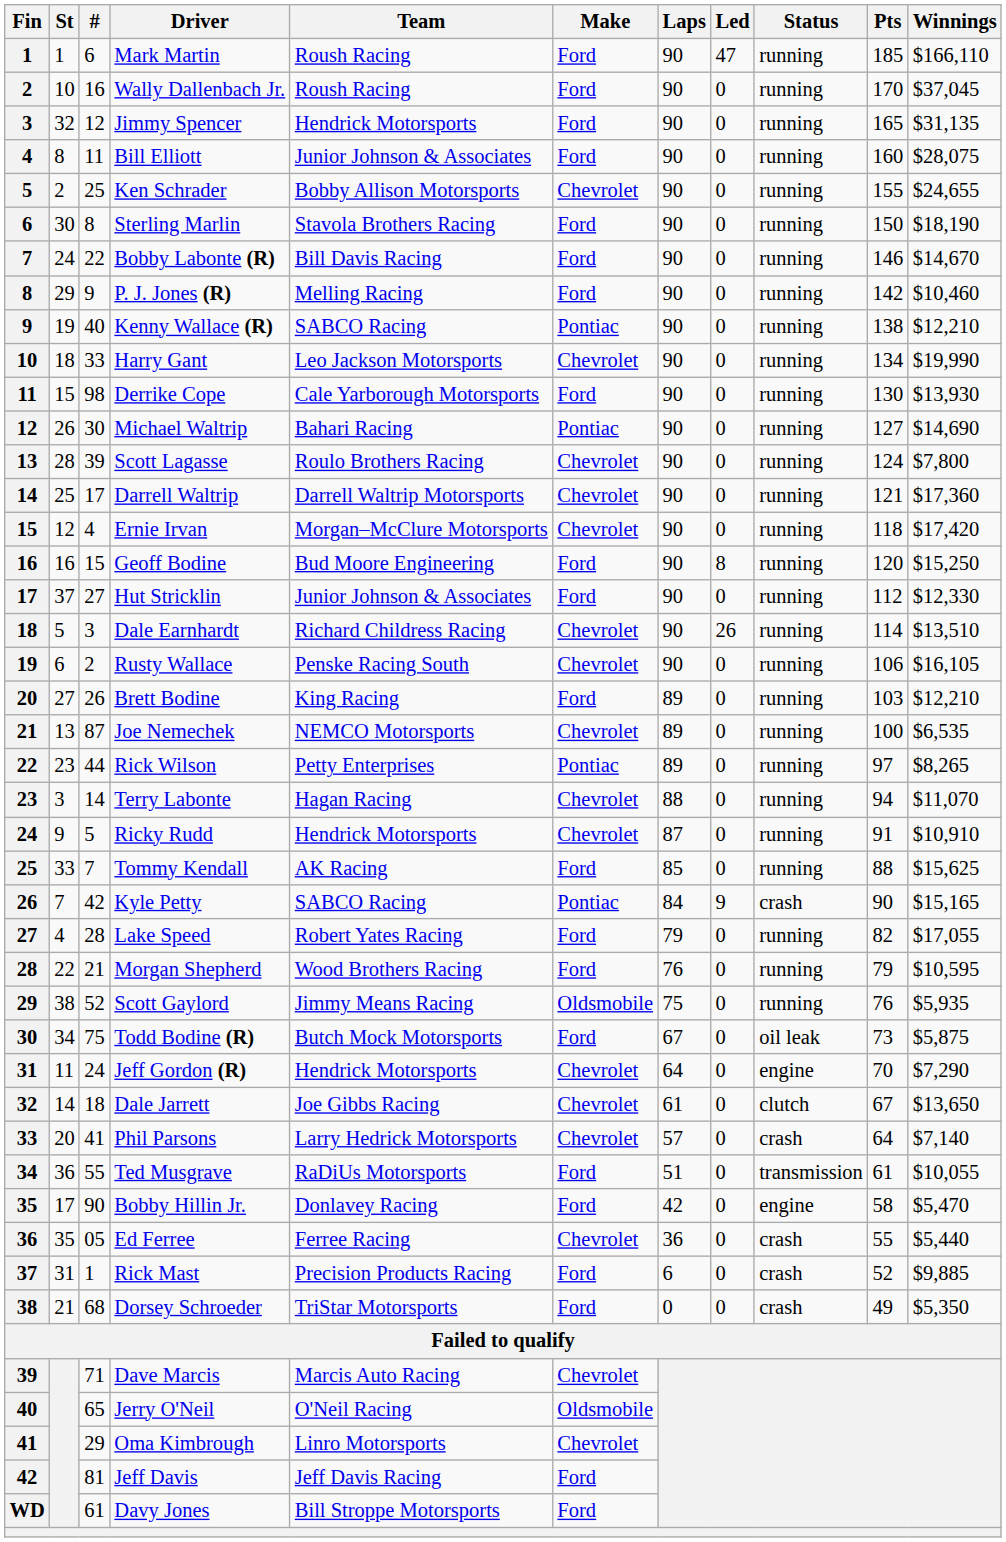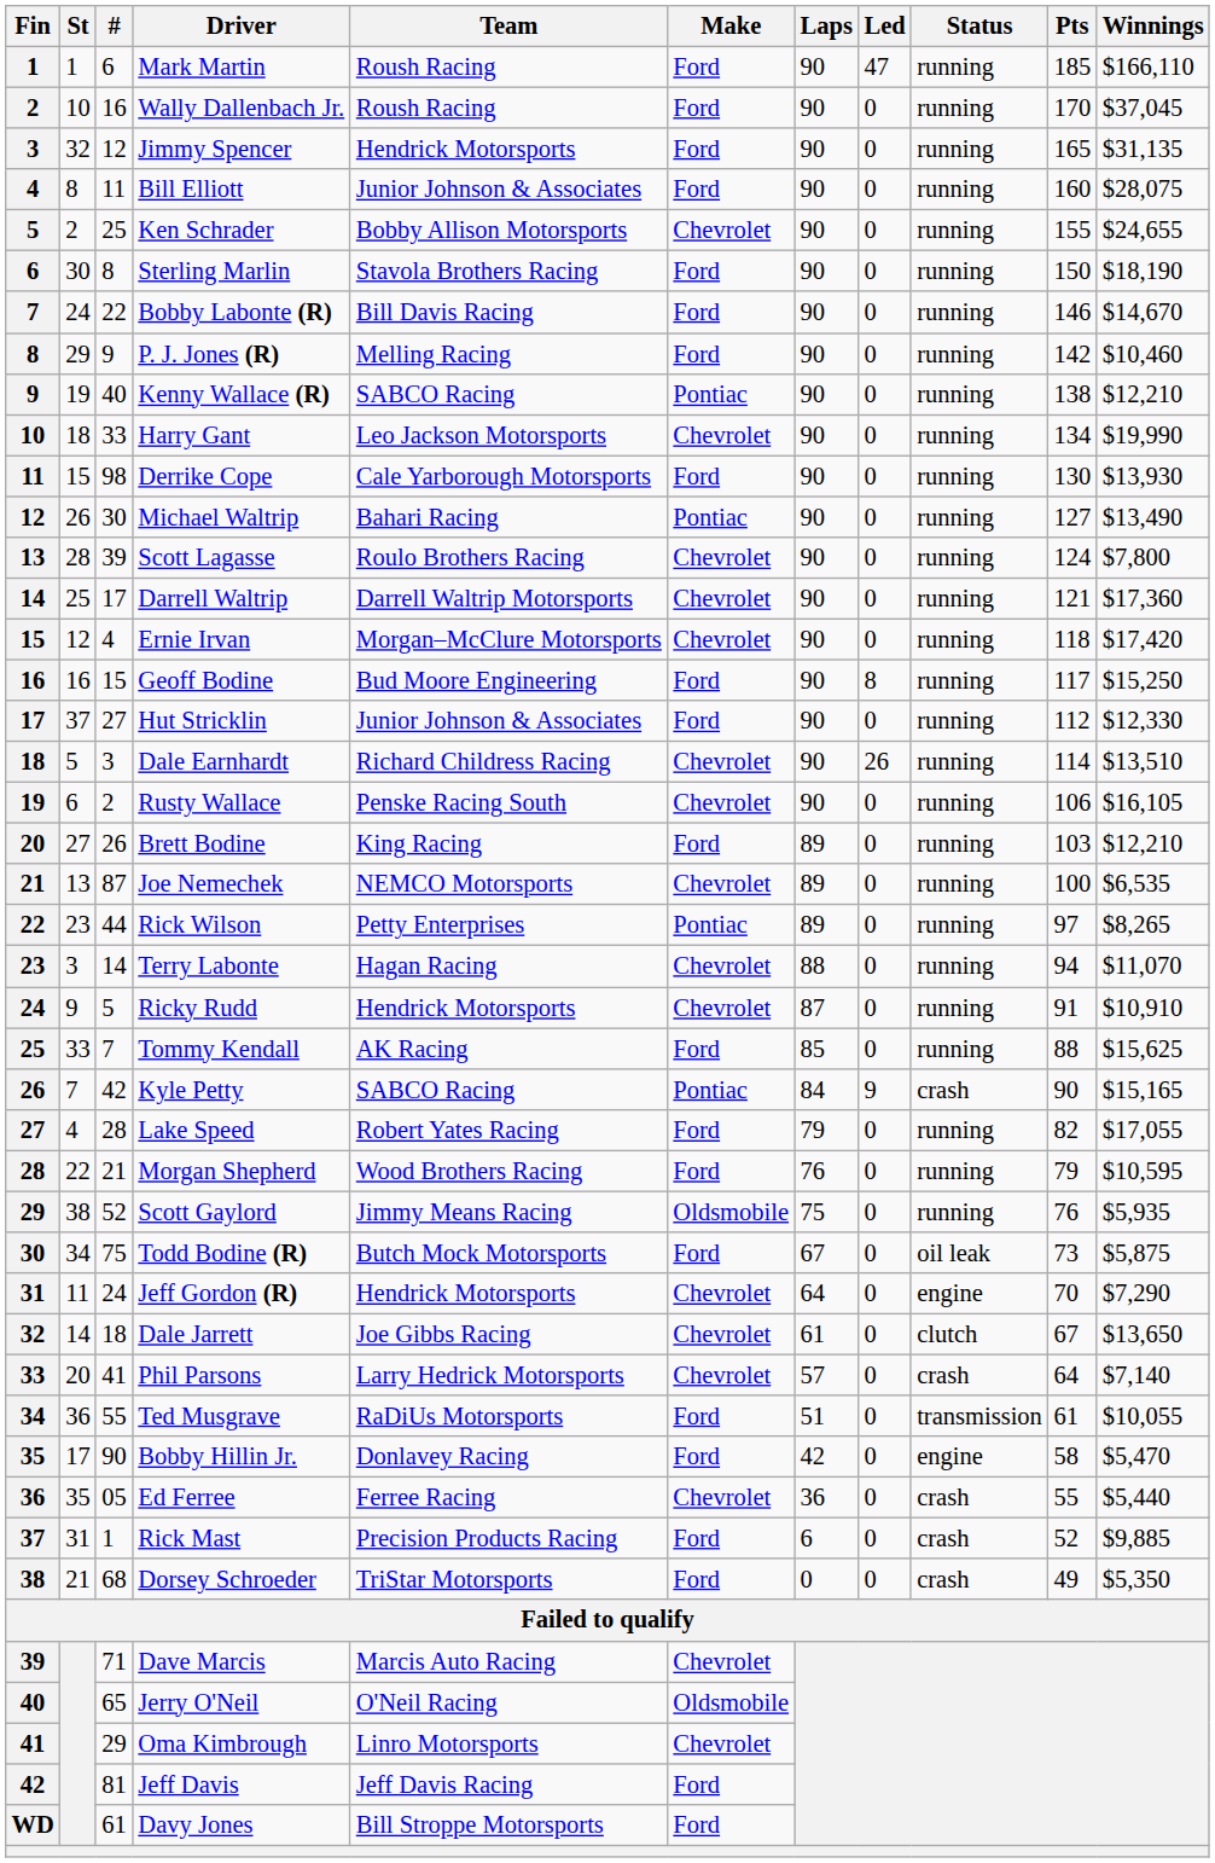Michael Waltrip | Winnings: $14,690 -> $13,490
Geoff Bodine | Pts: 120 -> 117
